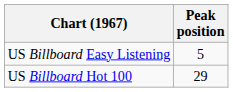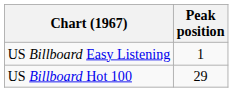US Billboard Easy Listening | Peak position: 5 -> 1
